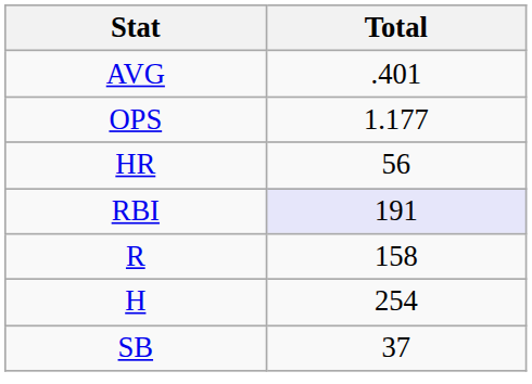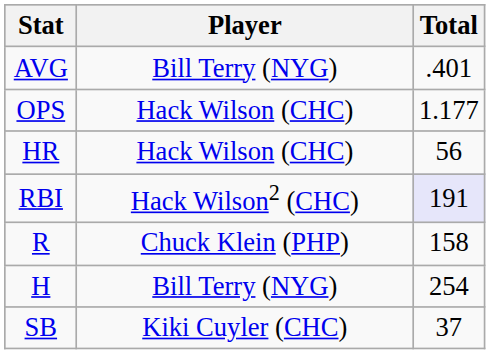+ column: Player | Bill Terry (NYG) | Hack Wilson (CHC) | Hack Wilson (CHC) | Hack Wilson2 (CHC) | Chuck Klein (PHP) | Bill Terry (NYG) | Kiki Cuyler (CHC)
